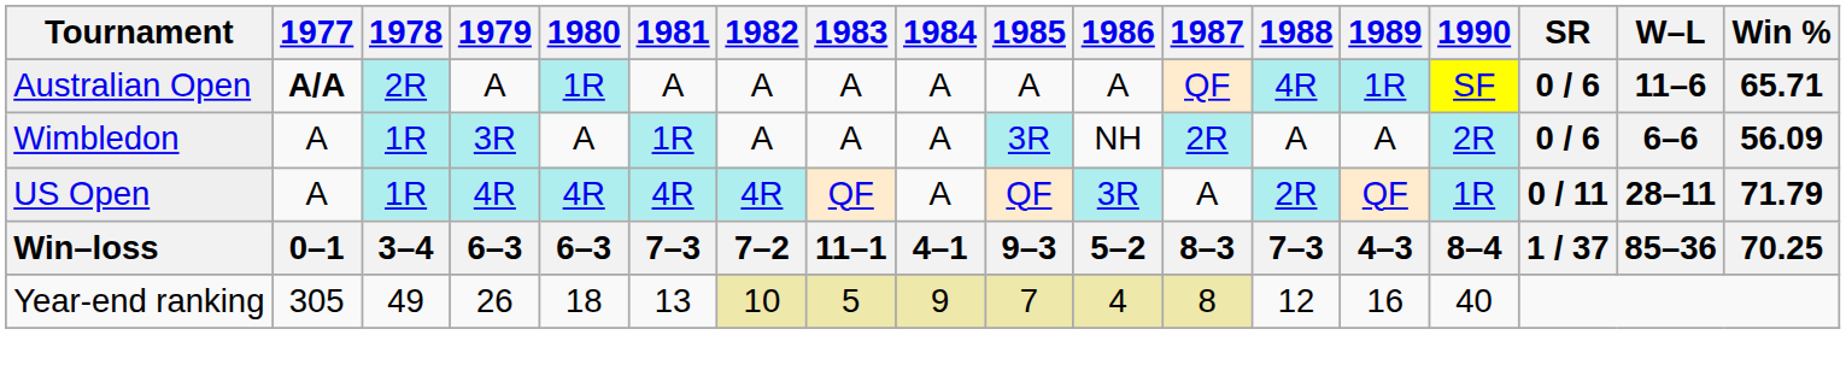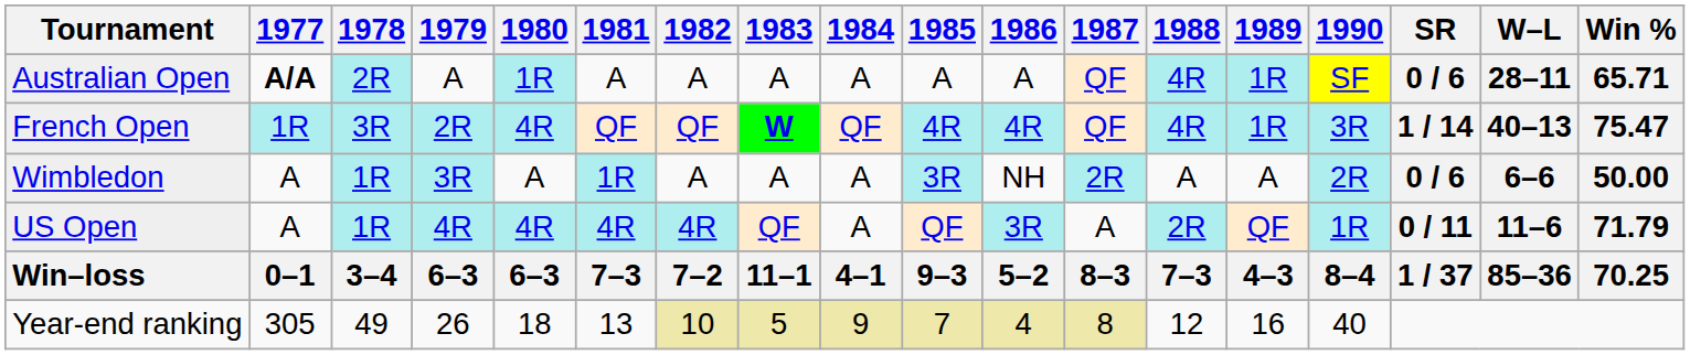Australian Open | W–L: 11–6 -> 28–11
+ row: French Open | 1R | 3R | 2R | 4R | QF | QF | W | QF | 4R | 4R | QF | 4R | 1R | 3R | 1 / 14 | 40–13 | 75.47
Wimbledon | Win %: 56.09 -> 50.00
US Open | W–L: 28–11 -> 11–6
